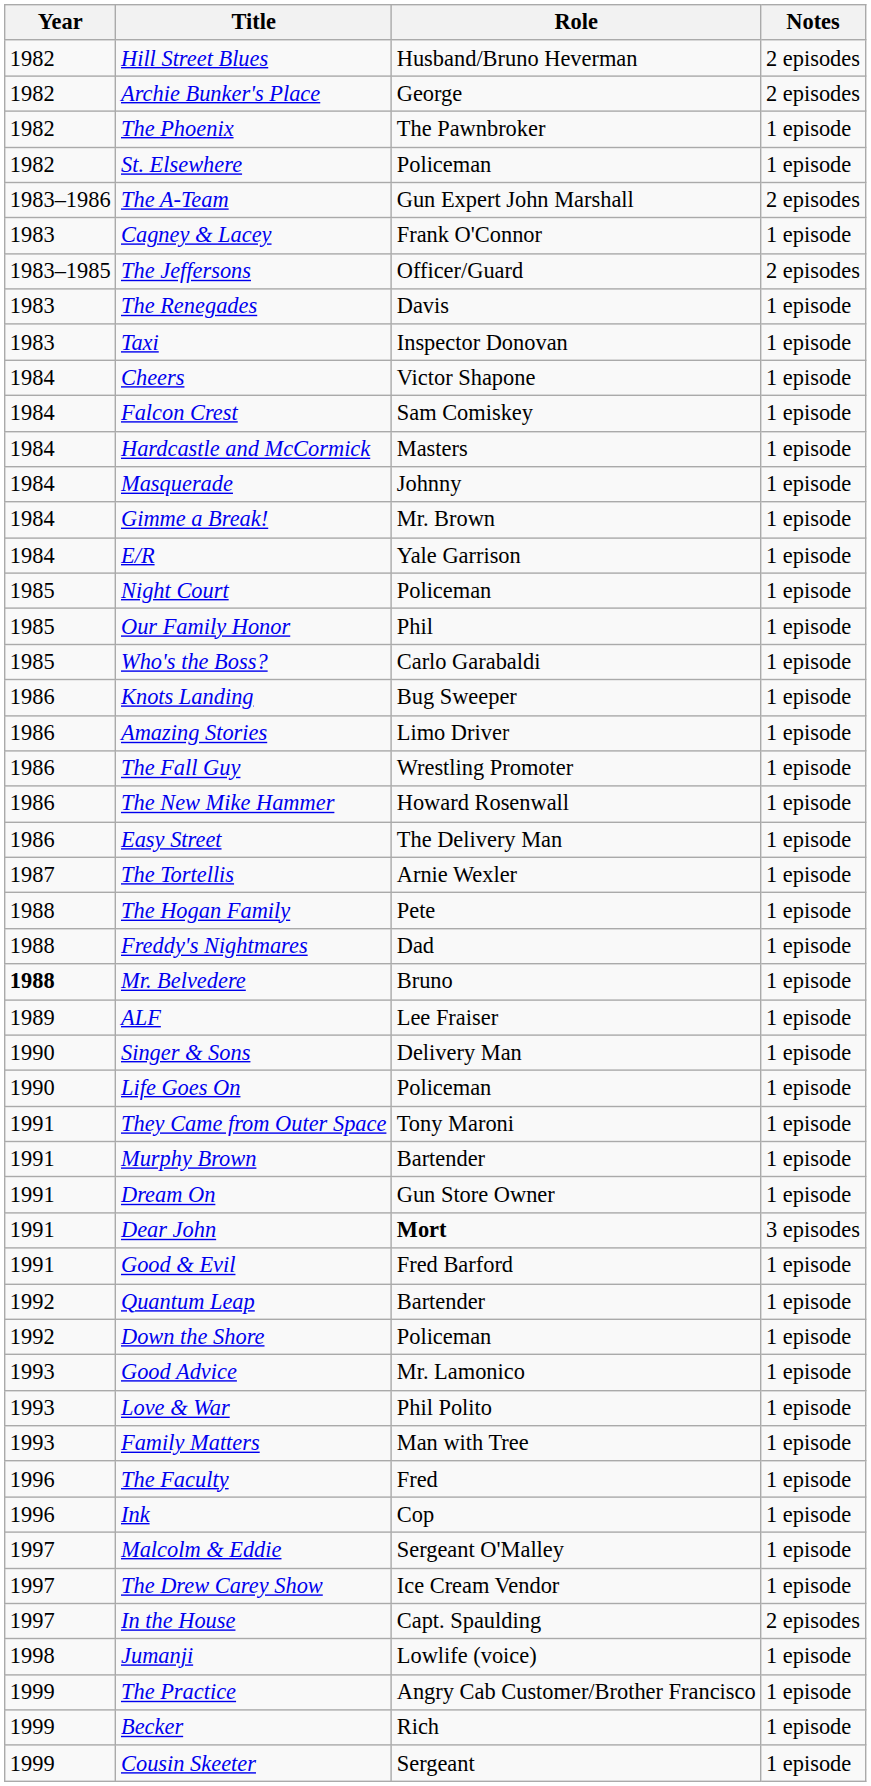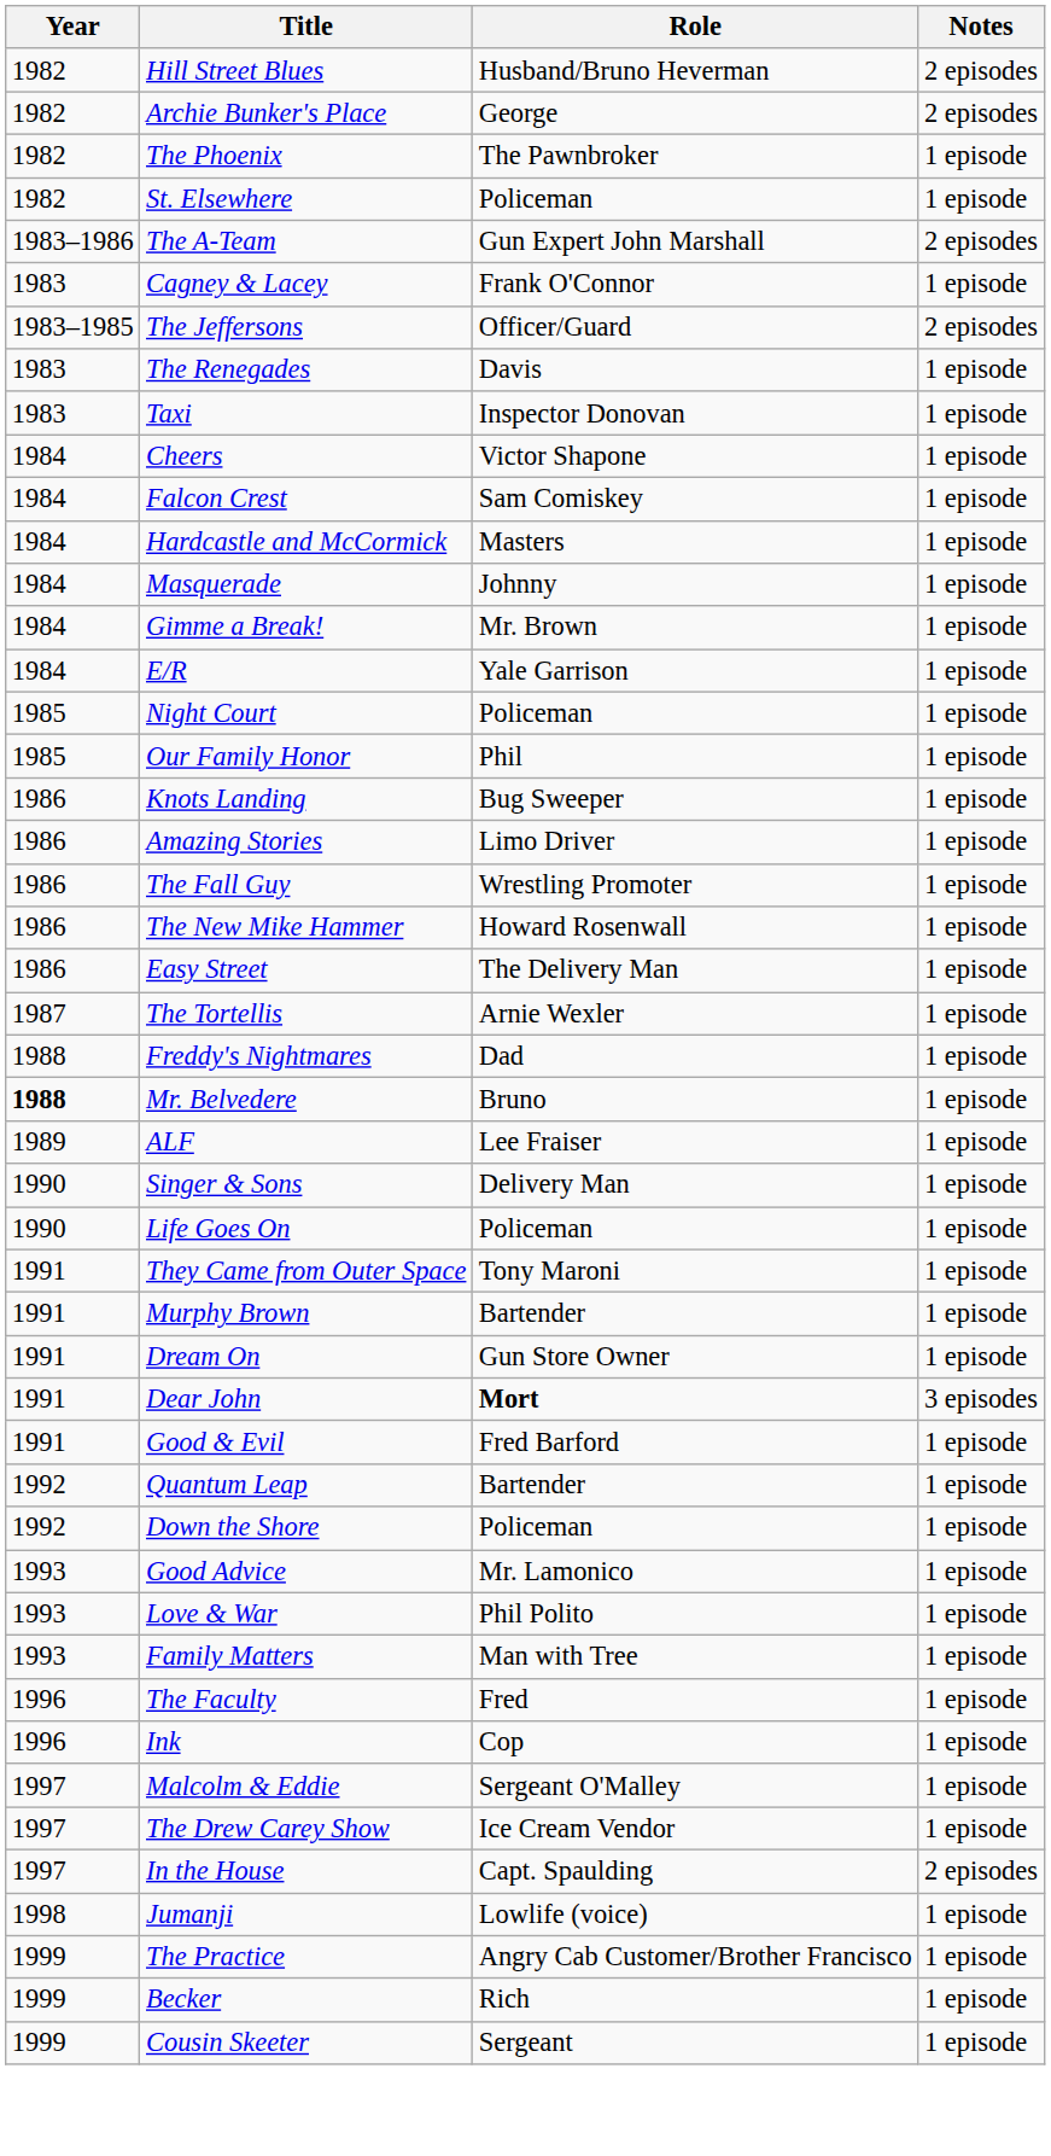- row: 1985 | Who's the Boss? | Carlo Garabaldi | 1 episode
- row: 1988 | The Hogan Family | Pete | 1 episode
